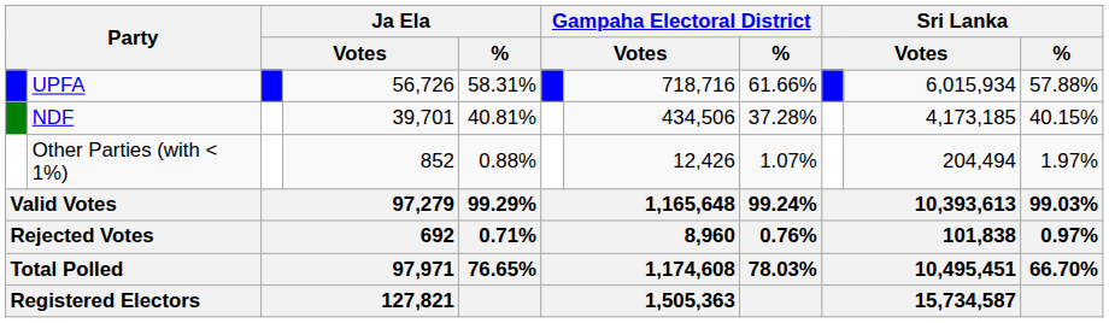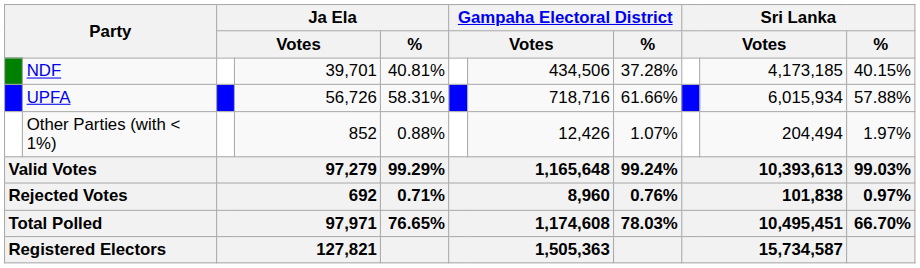rows swapped: UPFA <-> NDF
